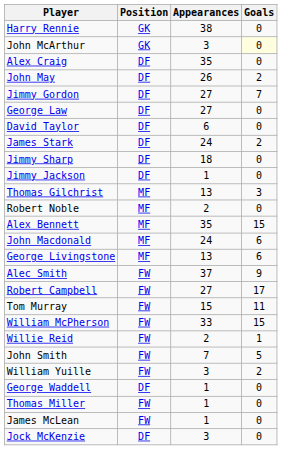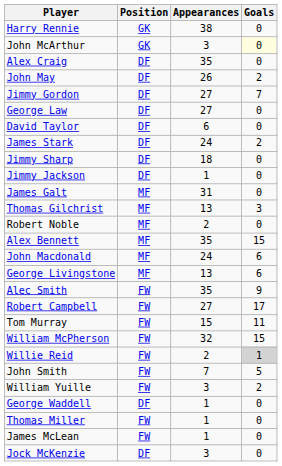+ row: James Galt | MF | 31 | 0
Alec Smith | Appearances: 37 -> 35
William McPherson | Appearances: 33 -> 32
Willie Reid | Goals: no background -> lightgrey background
